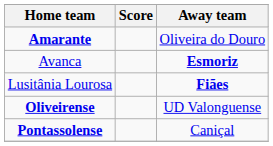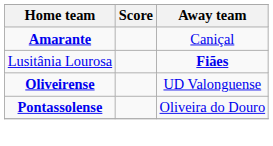Amarante | Away team: Oliveira do Douro -> Caniçal
- row: Avanca | Esmoriz
Pontassolense | Away team: Caniçal -> Oliveira do Douro
